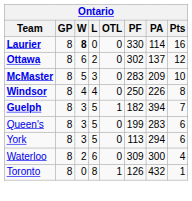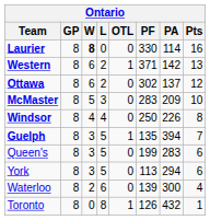+ row: Western | 8 | 6 | 2 | 1 | 371 | 142 | 13
Guelph | PF: 182 -> 135
Waterloo | PF: 309 -> 139
